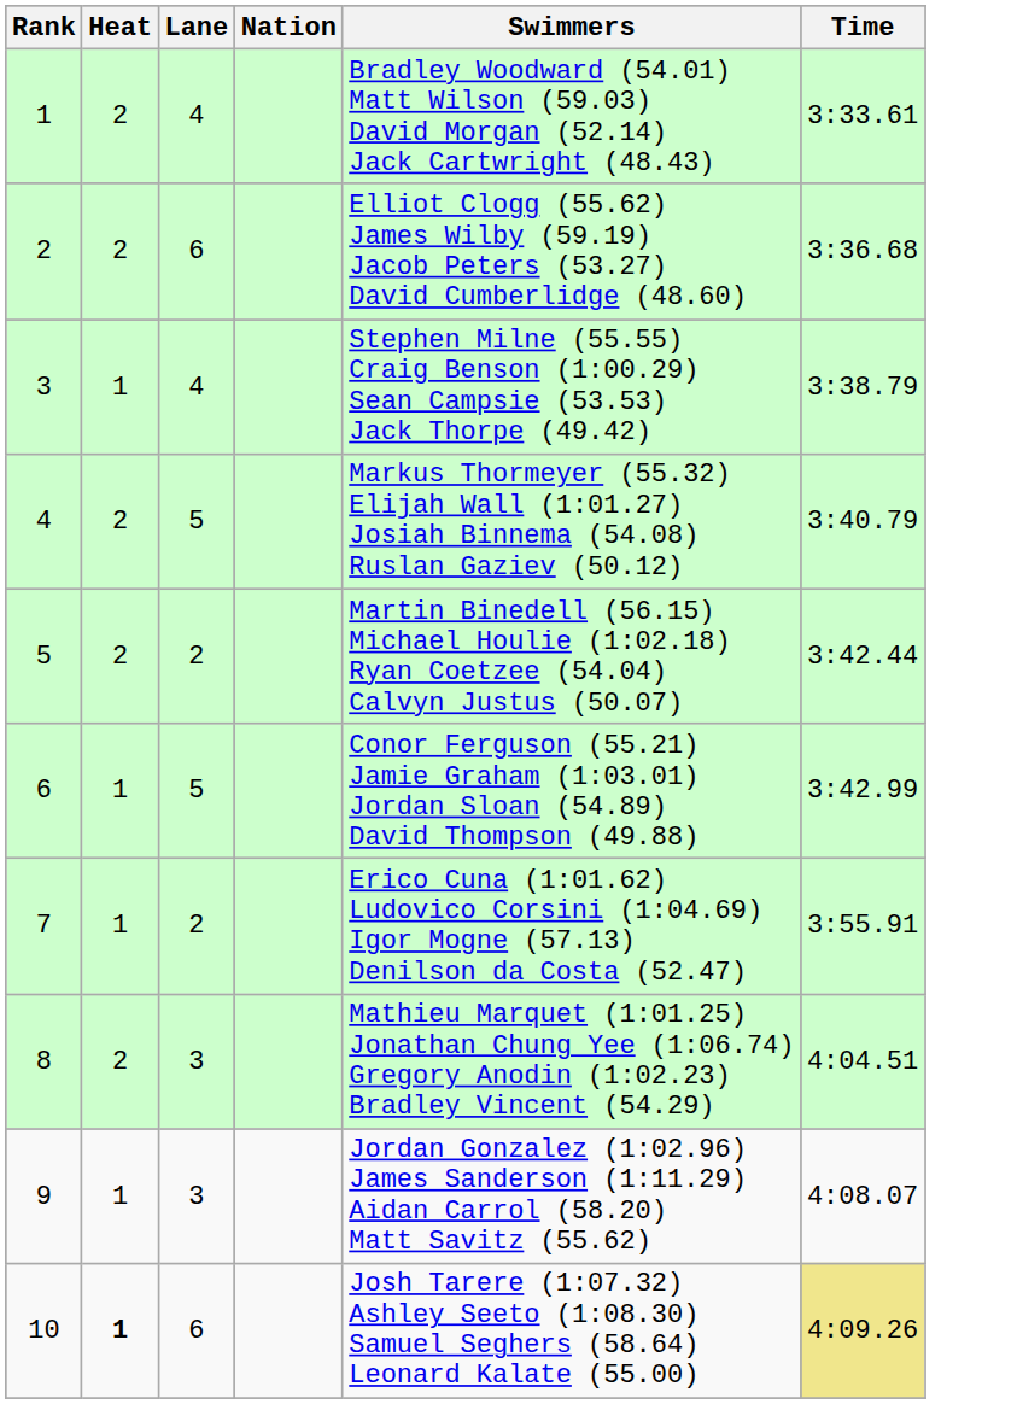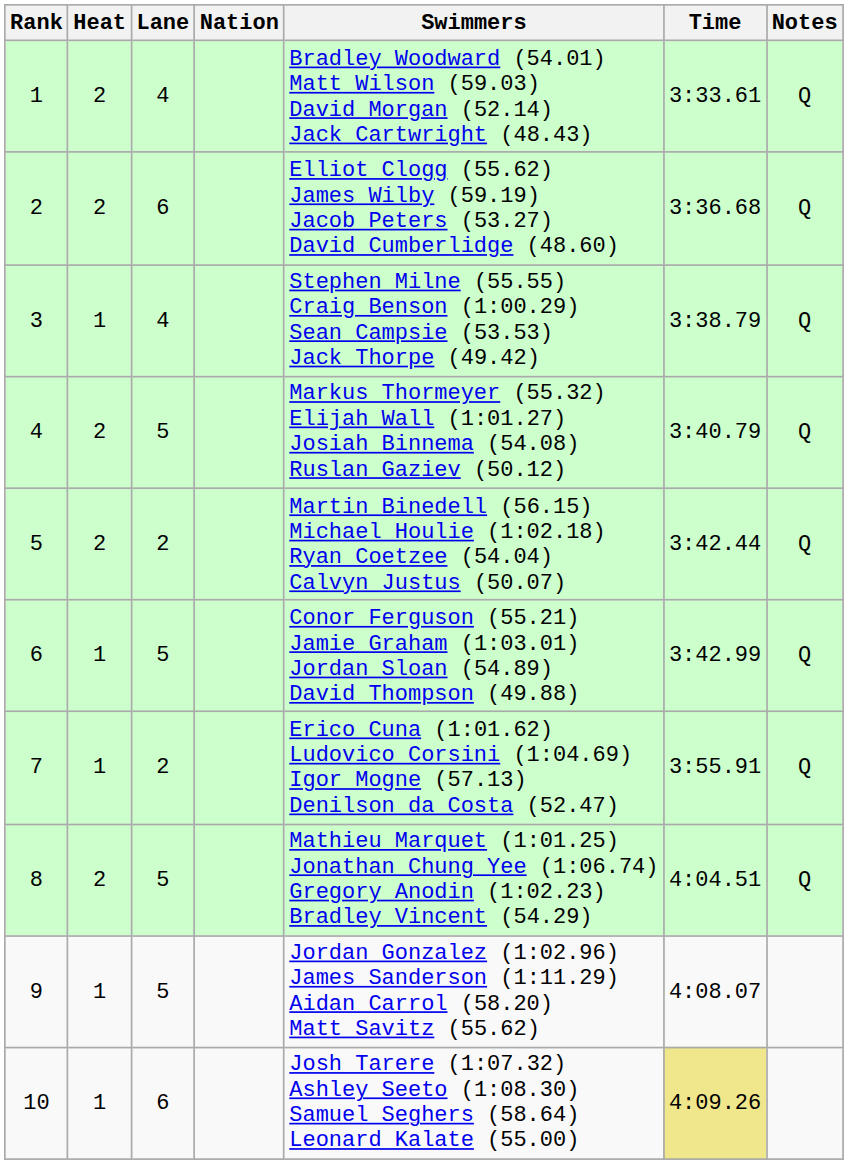+ column: Notes | Q | Q | Q | Q | Q | Q | Q | Q
8 | Lane: 3 -> 5
9 | Lane: 3 -> 5
10 | Heat: bold -> normal
